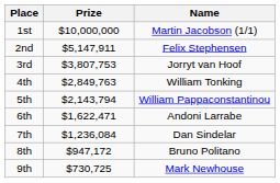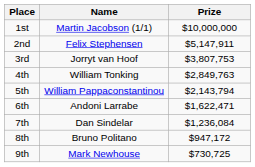columns swapped: Name <-> Prize
